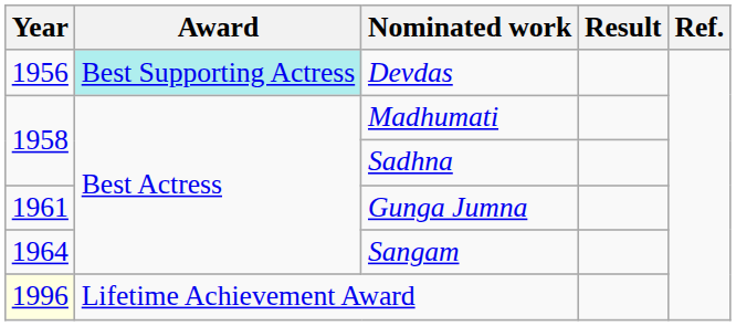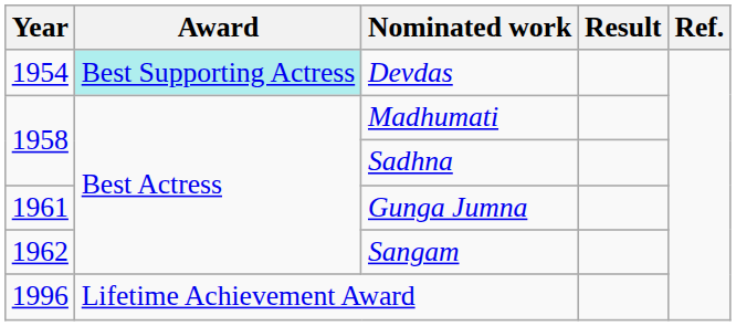Devdas | Year: 1956 -> 1954
Sangam | Year: 1964 -> 1962
Lifetime Achievement Award | Year: lightyellow background -> no background
